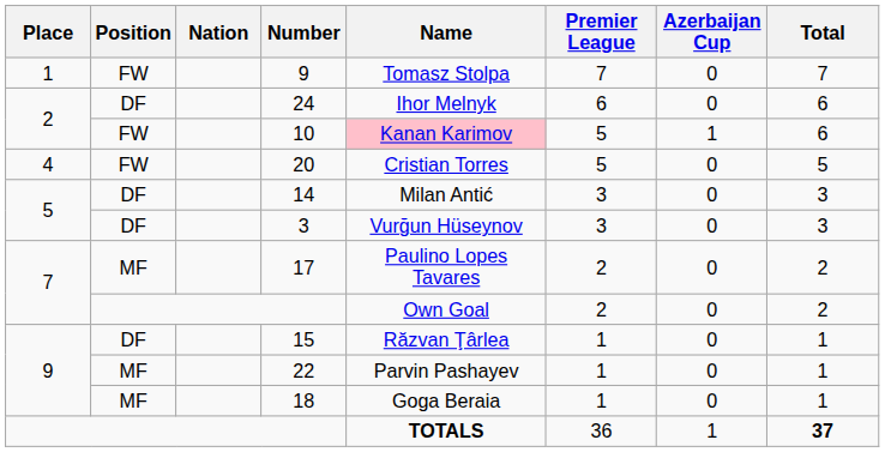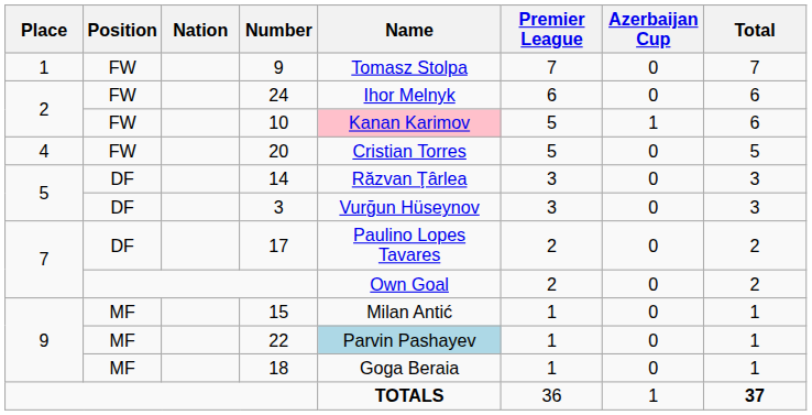24 | Position: DF -> FW
14 | Name: Milan Antić -> Răzvan Ţârlea
17 | Position: MF -> DF
15 | Position: DF -> MF
15 | Name: Răzvan Ţârlea -> Milan Antić
22 | Name: no background -> lightblue background
